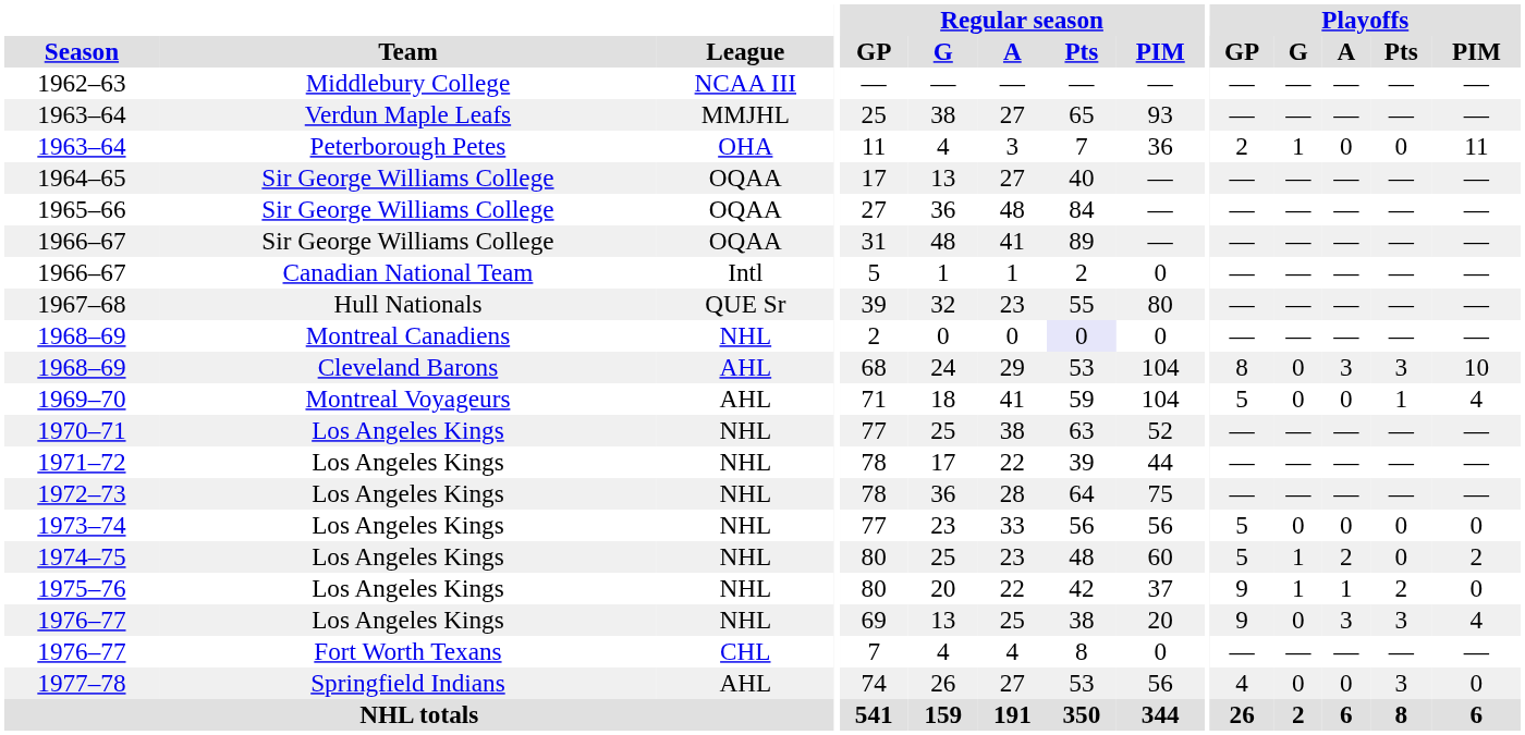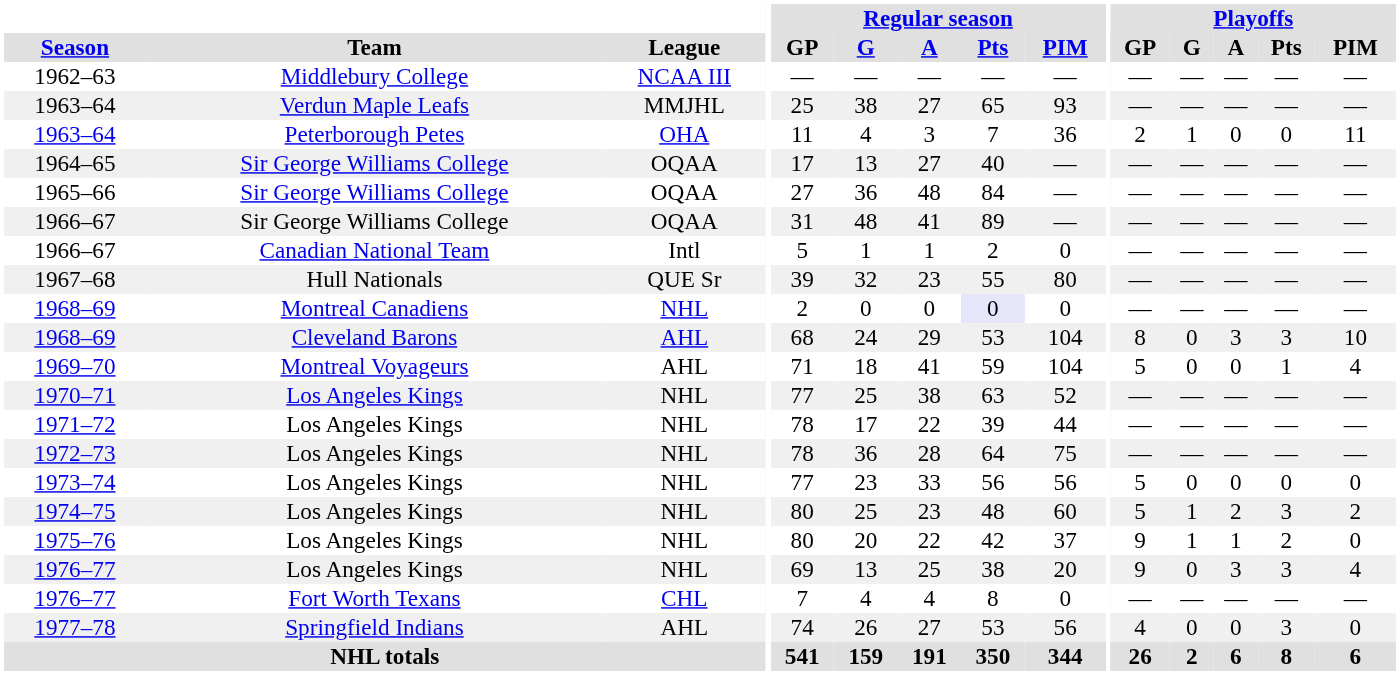1974–75 | Playoffs / Pts: 0 -> 3
